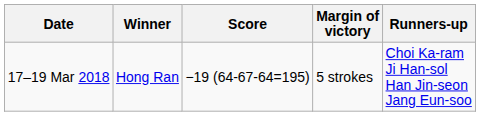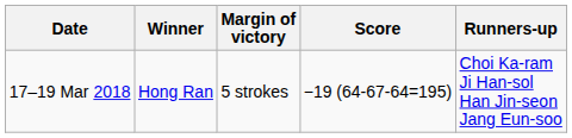columns swapped: Score <-> Margin of victory
